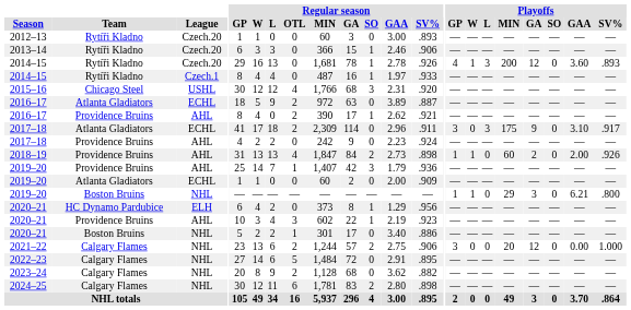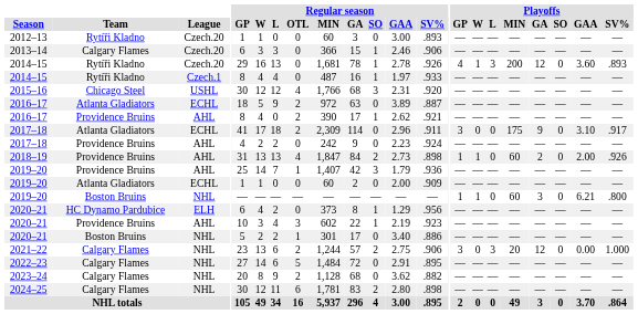2013–14 | Team: Rytíři Kladno -> Calgary Flames
2017–18 / ECHL | Playoffs / L: 3 -> 0
2019–20 / NHL | Playoffs / MIN: 29 -> 60
2021–22 | Playoffs / L: 0 -> 3
